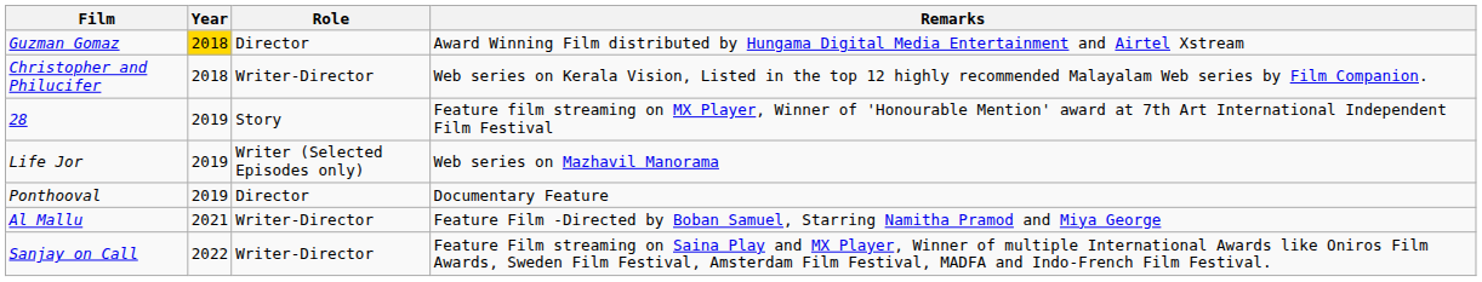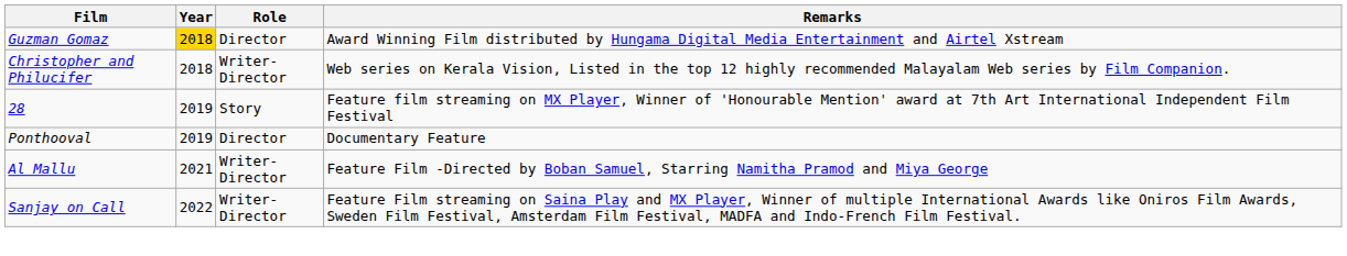- row: Life Jor | 2019 | Writer (Selected Episodes only) | Web series on Mazhavil Manorama
